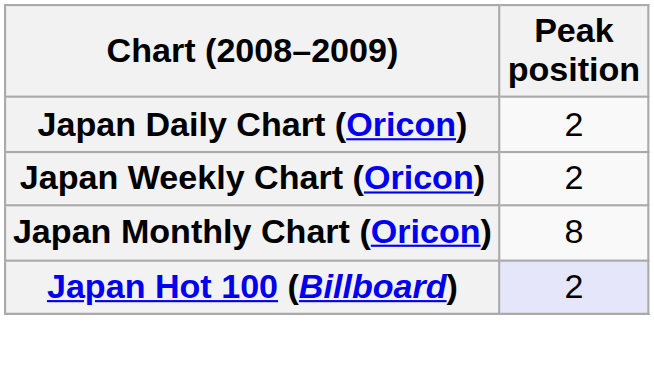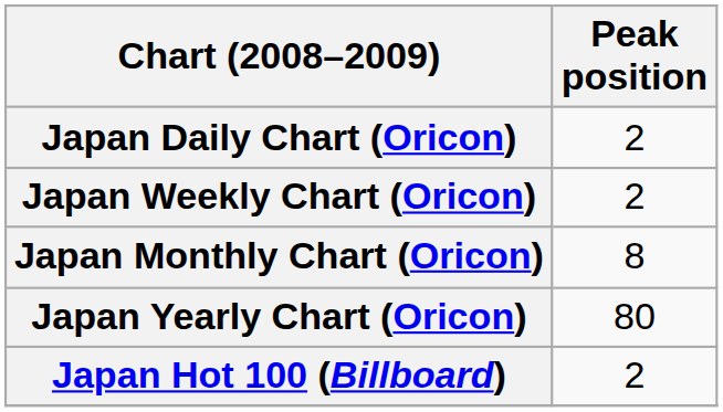+ row: Japan Yearly Chart (Oricon) | 80
Japan Hot 100 (Billboard) | Peak position: lavender background -> no background
